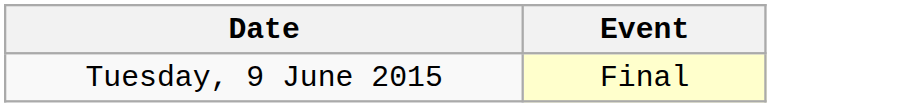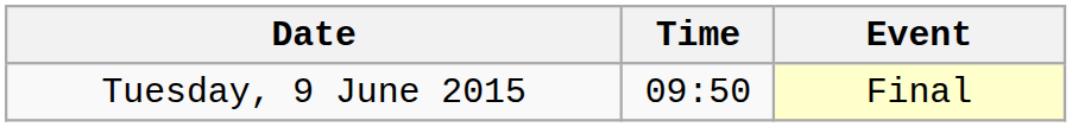+ column: Time | 09:50
